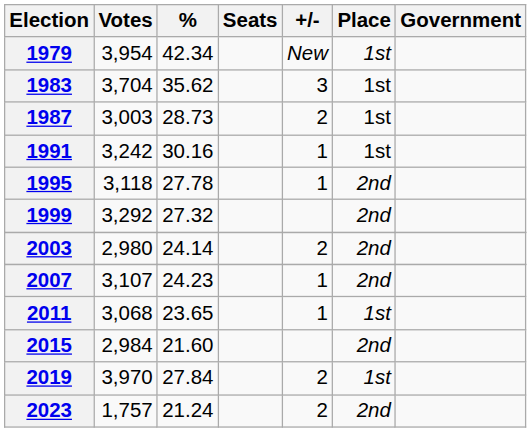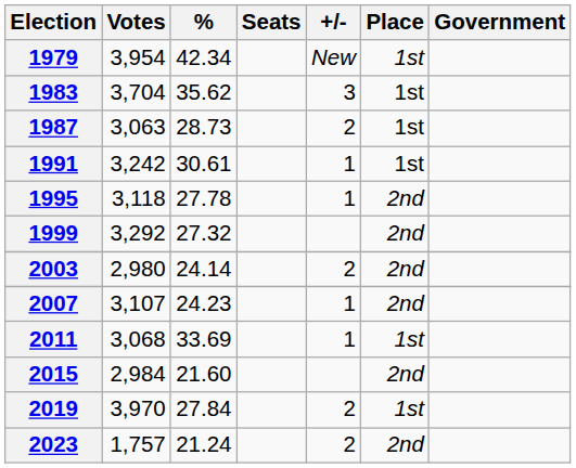1987 | Votes: 3,003 -> 3,063
1991 | %: 30.16 -> 30.61
2011 | %: 23.65 -> 33.69
